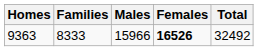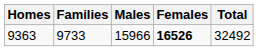9363 | Families: 8333 -> 9733
